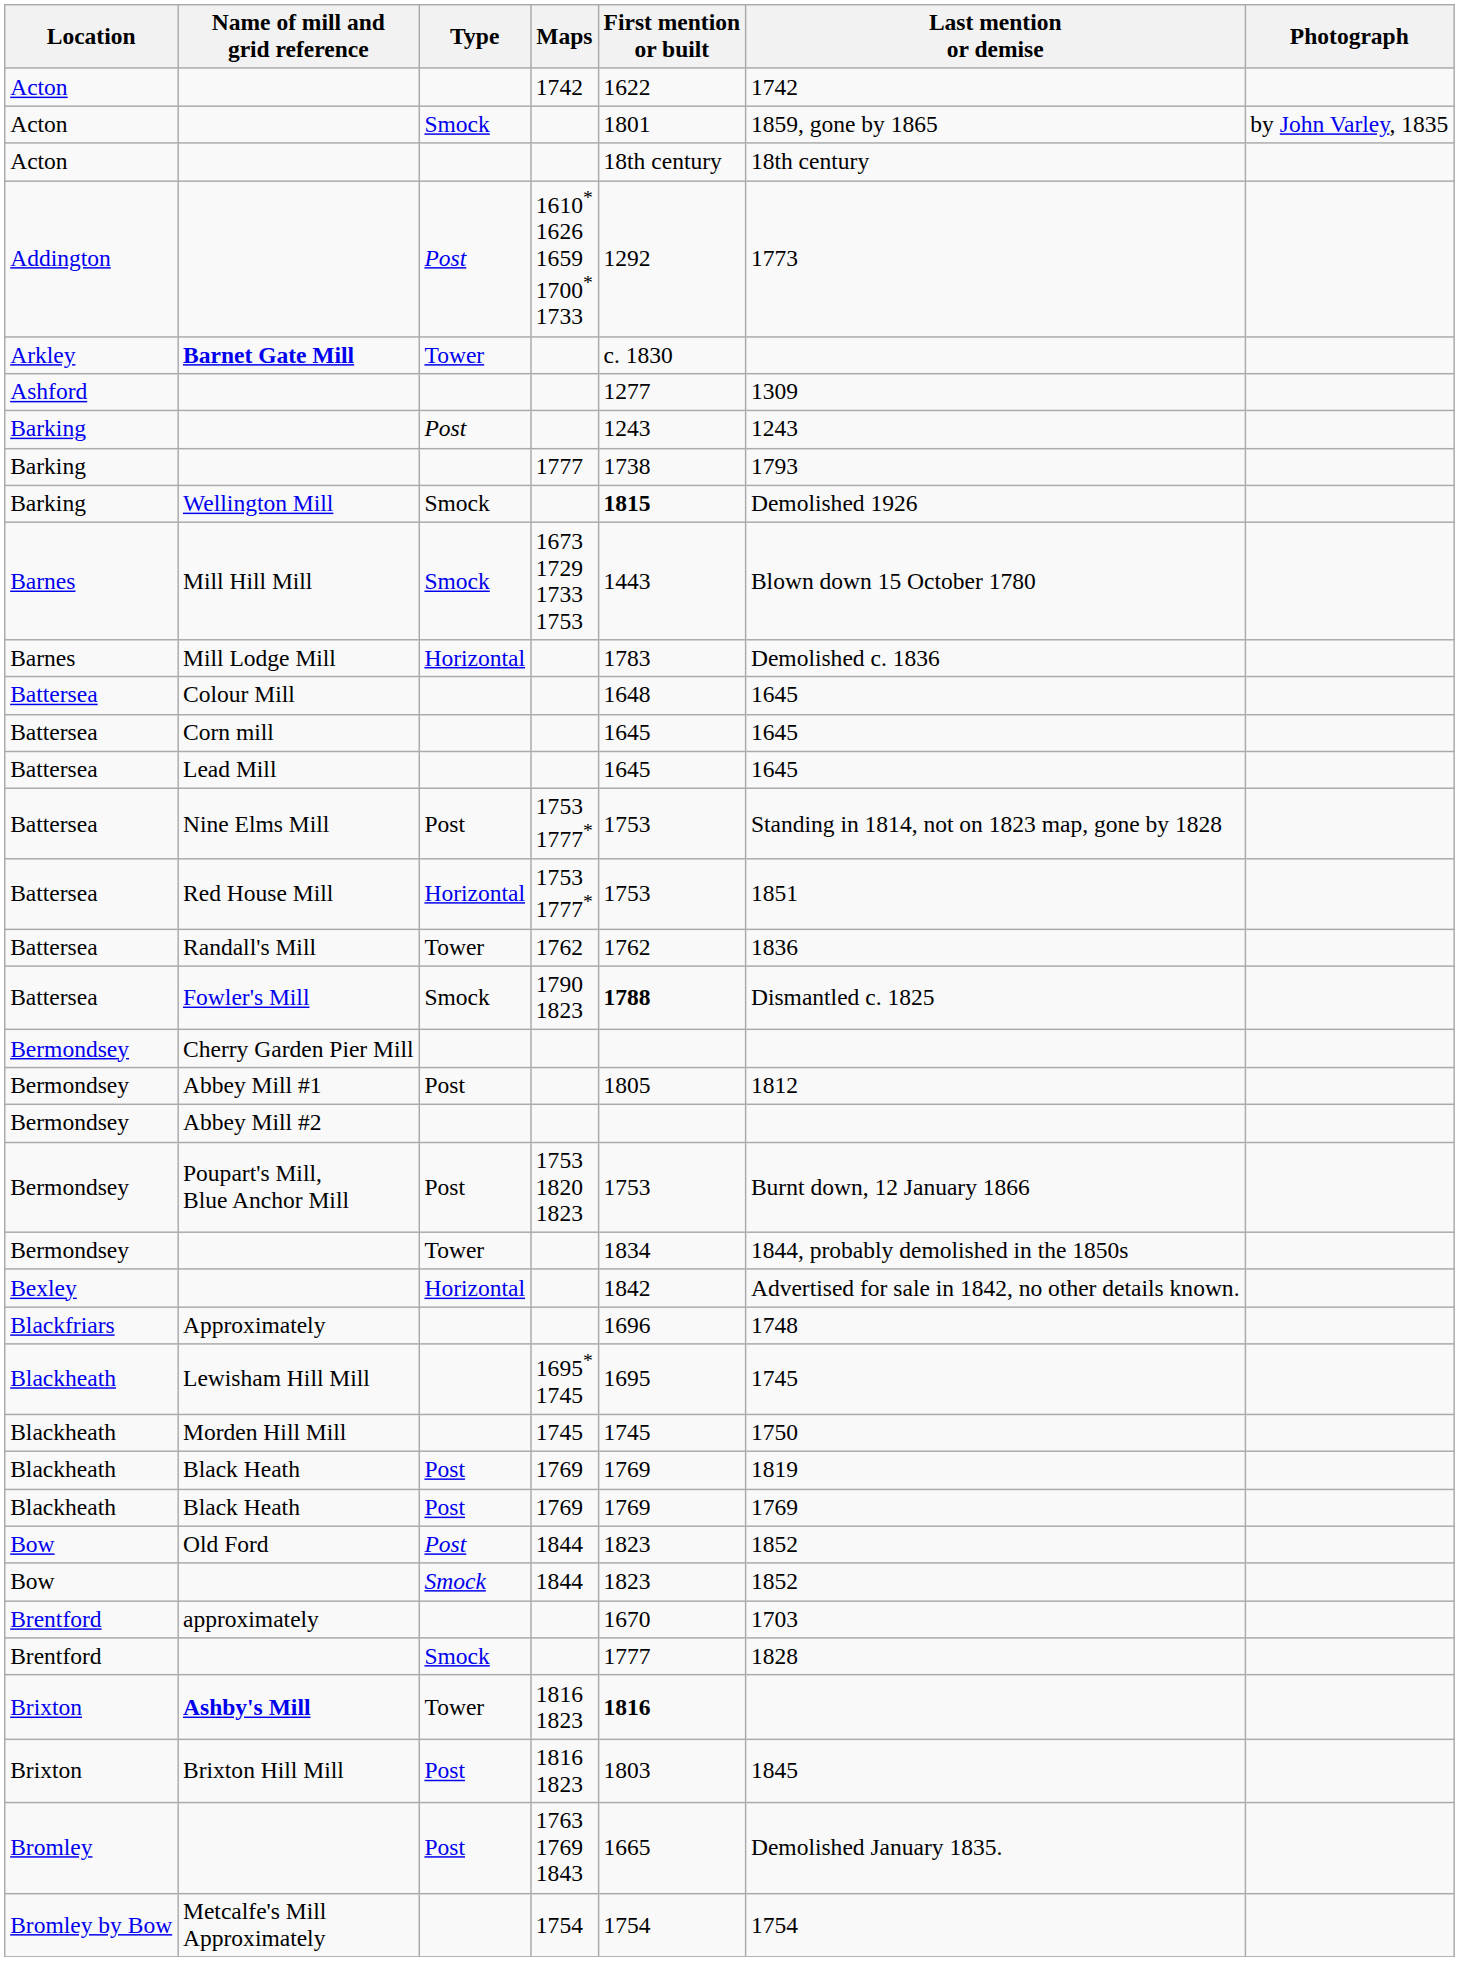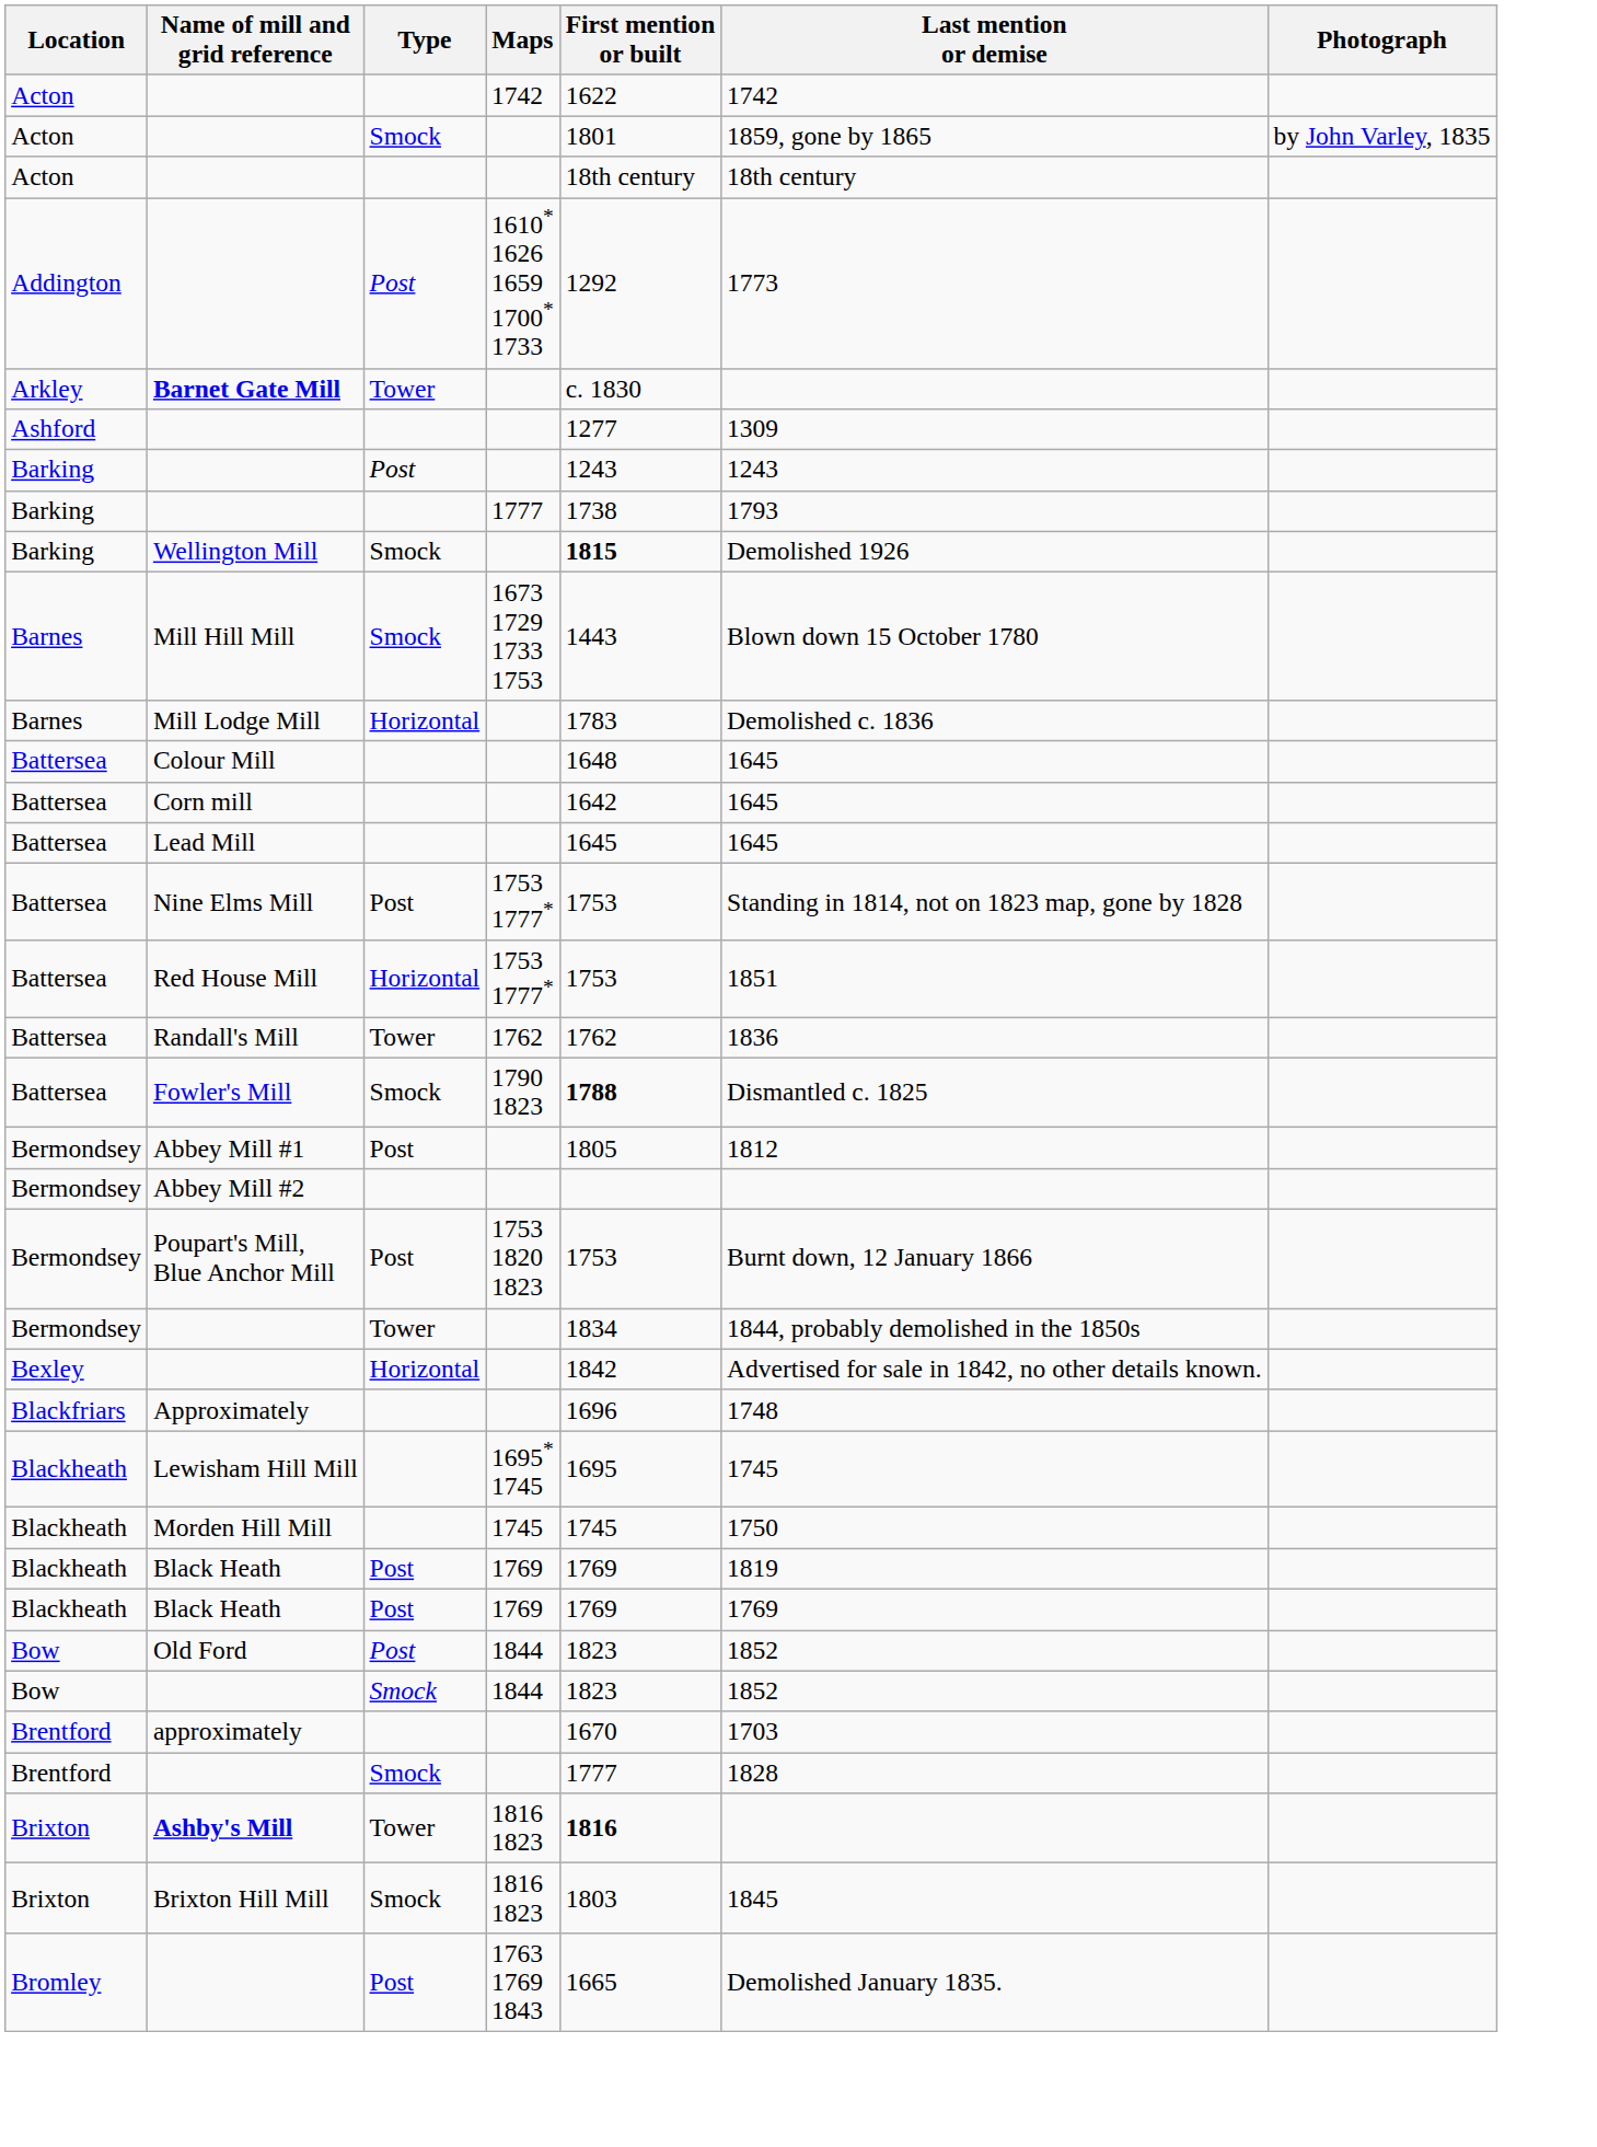Corn mill | First mention or built: 1645 -> 1642
- row: Bermondsey | Cherry Garden Pier Mill
Brixton Hill Mill | Type: Post -> Smock
- row: Bromley by Bow | Metcalfe's Mill Approximately | 1754 | 1754 | 1754
